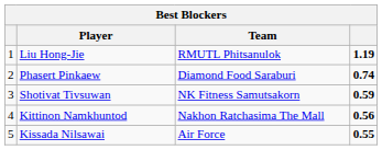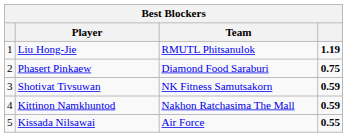Phasert Pinkaew | column 4: 0.74 -> 0.75
Kittinon Namkhuntod | column 4: 0.56 -> 0.59
